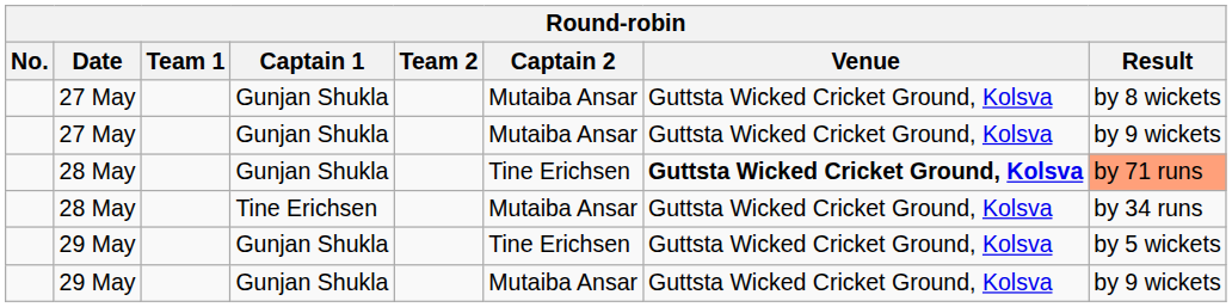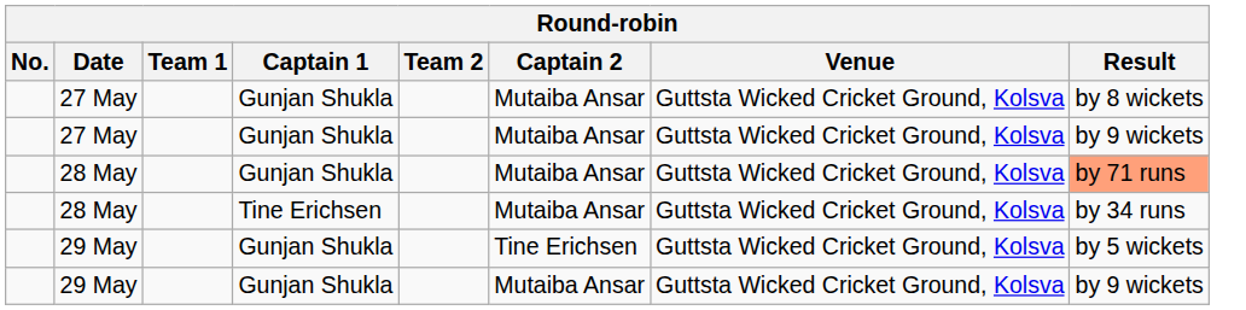28 May / Gunjan Shukla | Captain 2: Tine Erichsen -> Mutaiba Ansar
28 May / Gunjan Shukla | Venue: bold -> normal
